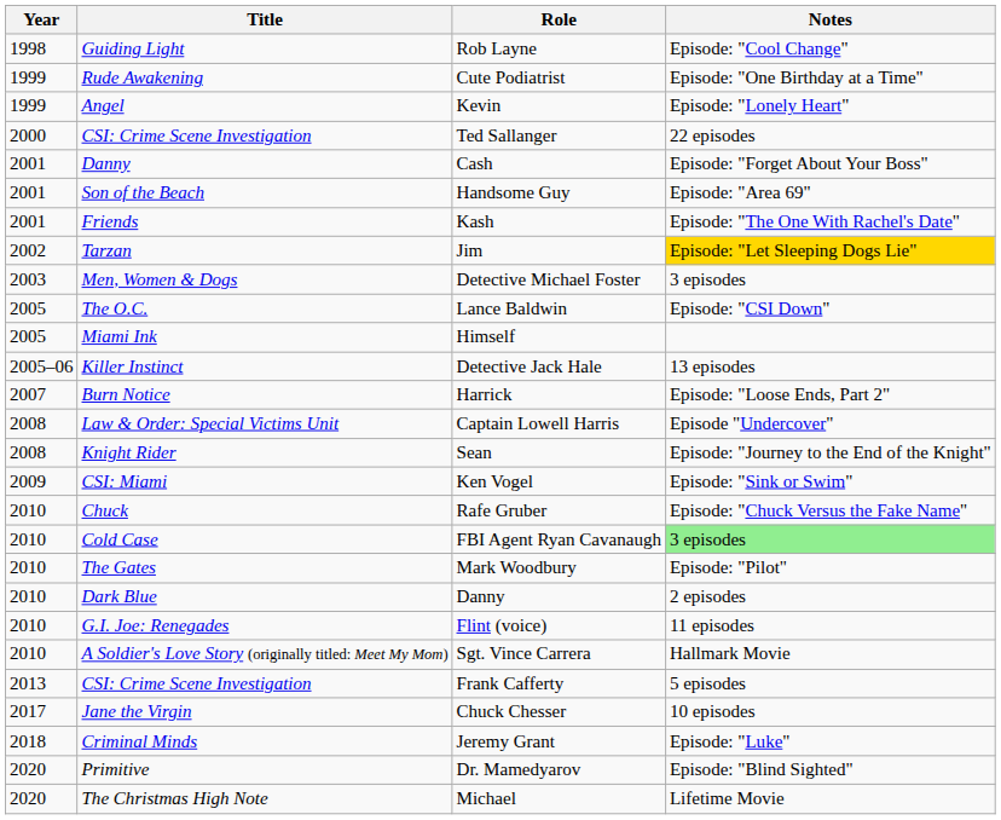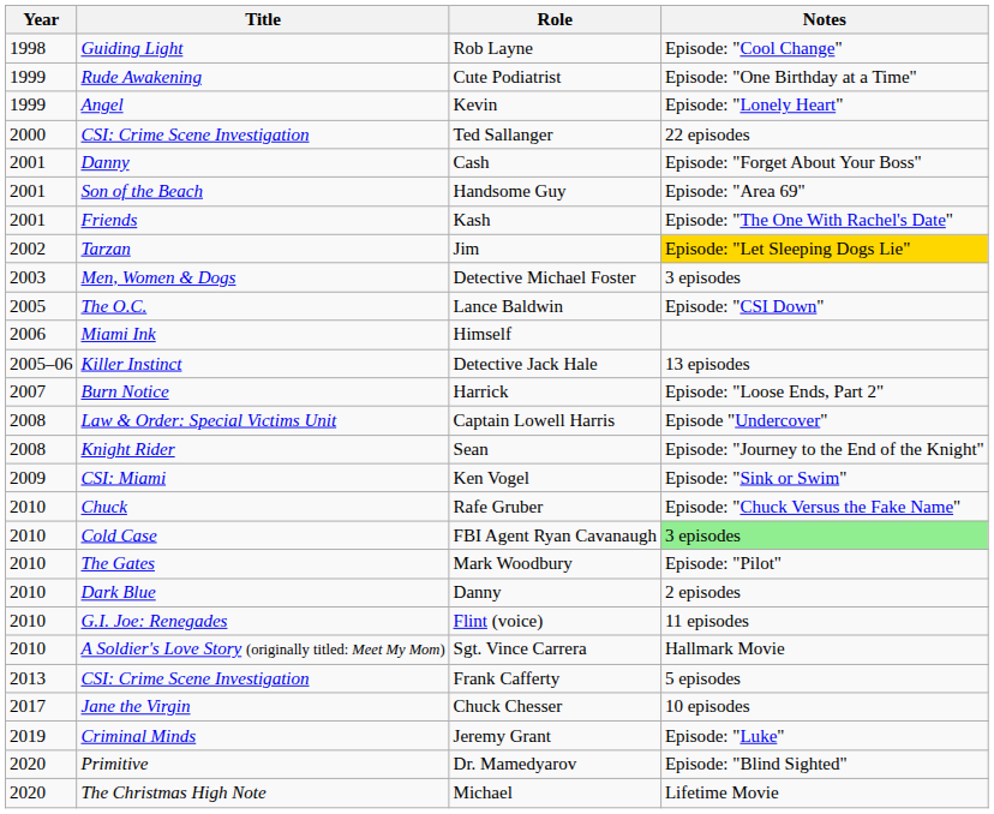Himself | Year: 2005 -> 2006
Jeremy Grant | Year: 2018 -> 2019
